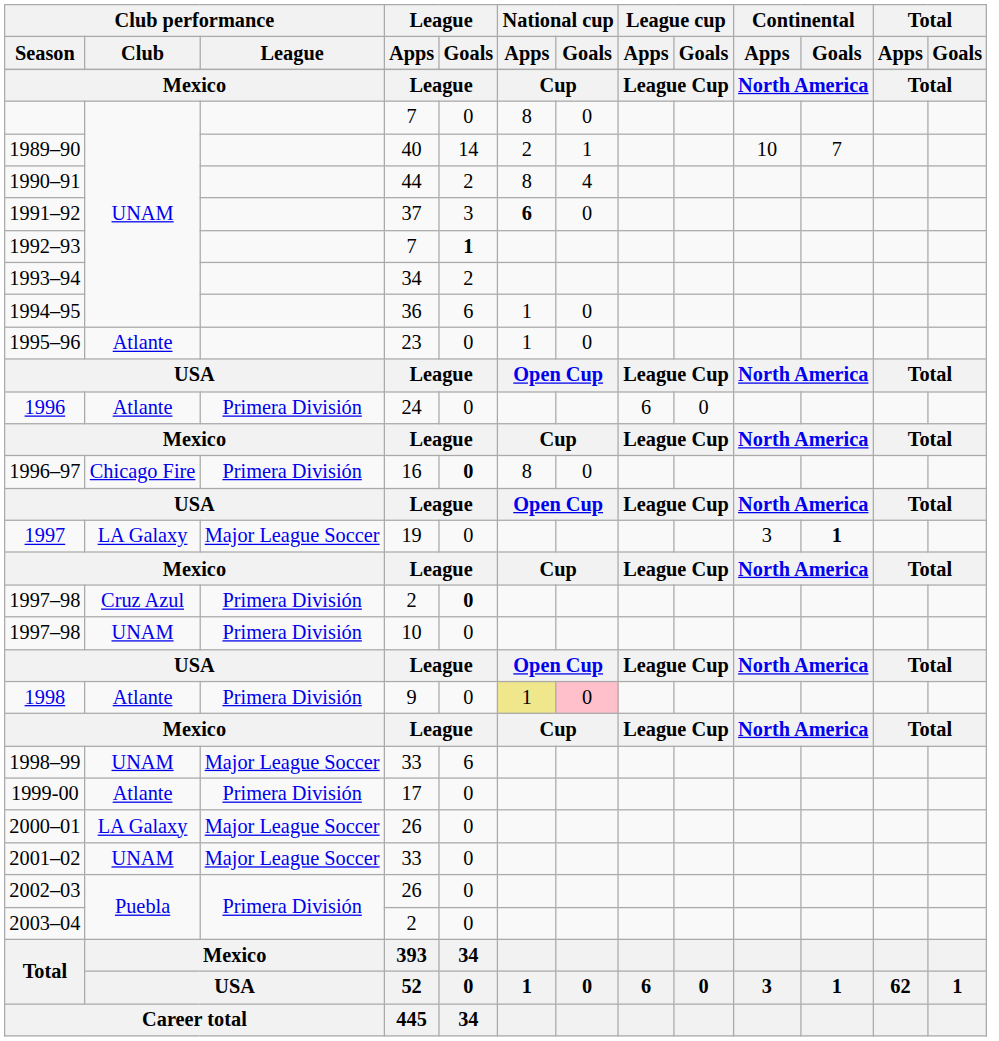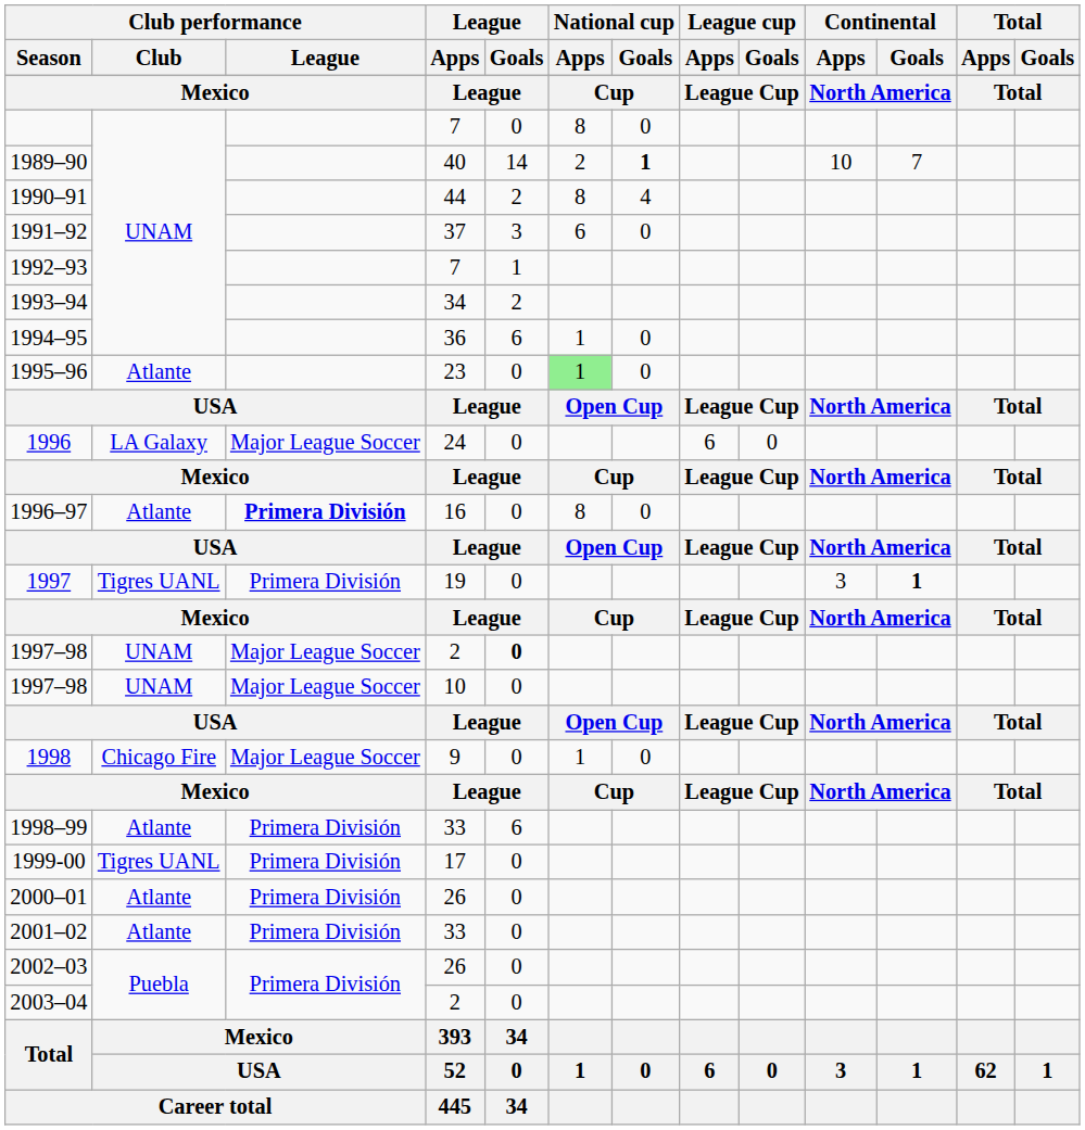1989–90 | National cup / Goals: normal -> bold
1991–92 | National cup / Apps: bold -> normal
1992–93 | League / Goals: bold -> normal
1995–96 | National cup / Apps: no background -> lightgreen background
1996 | Club performance / Club: Atlante -> LA Galaxy
1996 | Club performance / League: Primera División -> Major League Soccer
1996–97 | Club performance / Club: Chicago Fire -> Atlante
1996–97 | Club performance / League: normal -> bold
1996–97 | League / Goals: bold -> normal
1997 | Club performance / Club: LA Galaxy -> Tigres UANL
1997 | Club performance / League: Major League Soccer -> Primera División
1997–98 / 2 | Club performance / Club: Cruz Azul -> UNAM
1997–98 / 2 | Club performance / League: Primera División -> Major League Soccer
1997–98 / 10 | Club performance / League: Primera División -> Major League Soccer
1998 | Club performance / Club: Atlante -> Chicago Fire
1998 | Club performance / League: Primera División -> Major League Soccer
1998 | National cup / Apps: khaki background -> no background
1998 | National cup / Goals: pink background -> no background
1998–99 | Club performance / Club: UNAM -> Atlante
1998–99 | Club performance / League: Major League Soccer -> Primera División
1999-00 | Club performance / Club: Atlante -> Tigres UANL
2000–01 | Club performance / Club: LA Galaxy -> Atlante
2000–01 | Club performance / League: Major League Soccer -> Primera División
2001–02 | Club performance / Club: UNAM -> Atlante
2001–02 | Club performance / League: Major League Soccer -> Primera División
